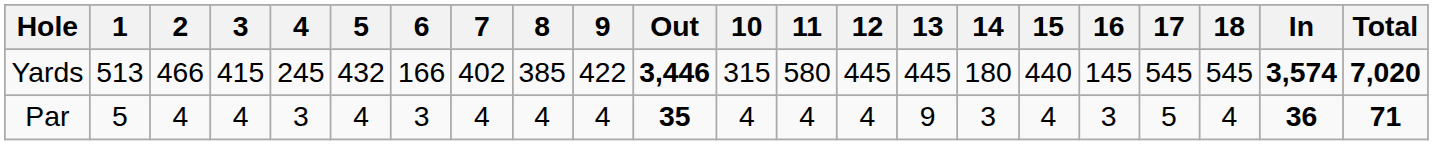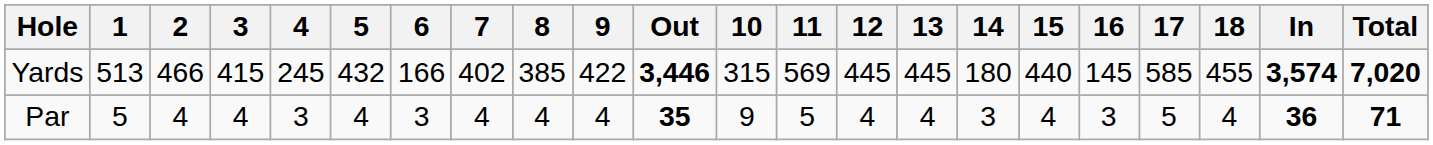Yards | 11: 580 -> 569
Yards | 17: 545 -> 585
Yards | 18: 545 -> 455
Par | 10: 4 -> 9
Par | 11: 4 -> 5
Par | 13: 9 -> 4
